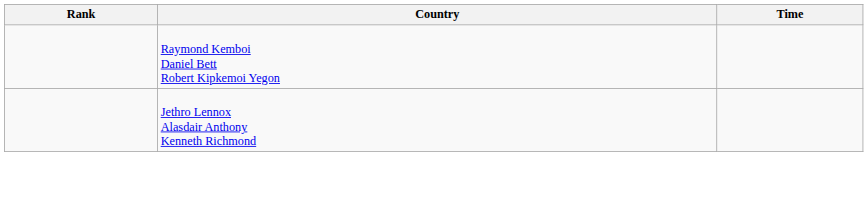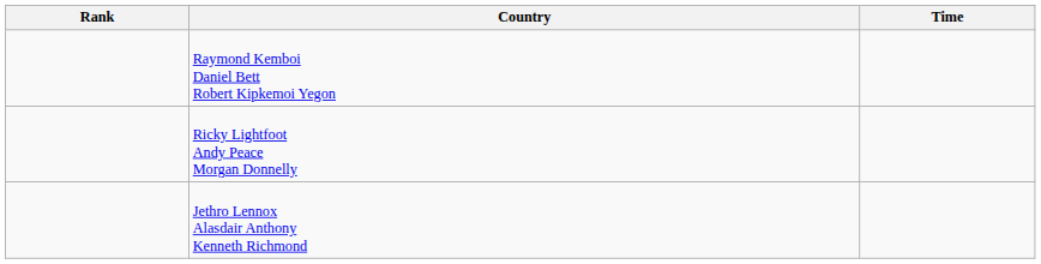+ row: Ricky Lightfoot Andy Peace Morgan Donnelly
